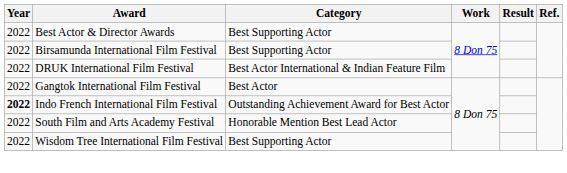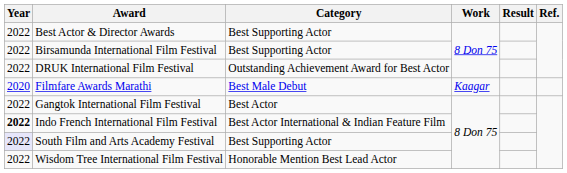DRUK International Film Festival | Category: Best Actor International & Indian Feature Film -> Outstanding Achievement Award for Best Actor
+ row: 2020 | Filmfare Awards Marathi | Best Male Debut | Kaagar
Indo French International Film Festival | Category: Outstanding Achievement Award for Best Actor -> Best Actor International & Indian Feature Film
South Film and Arts Academy Festival | Year: no background -> lavender background
South Film and Arts Academy Festival | Category: Honorable Mention Best Lead Actor -> Best Supporting Actor
Wisdom Tree International Film Festival | Category: Best Supporting Actor -> Honorable Mention Best Lead Actor
